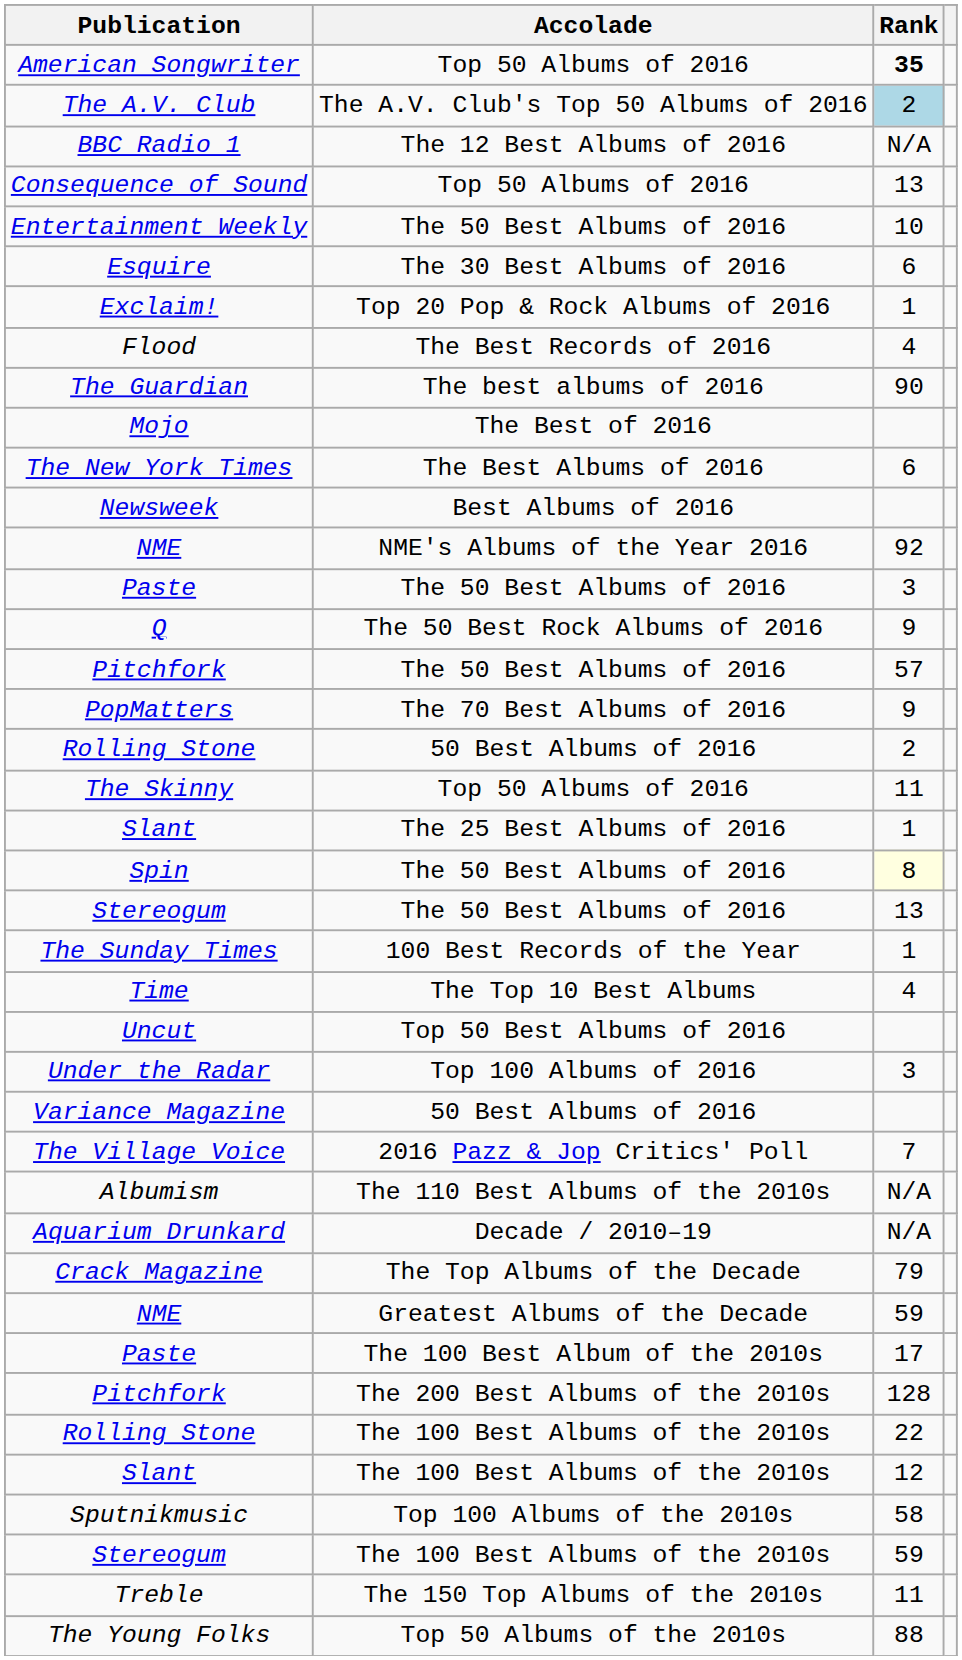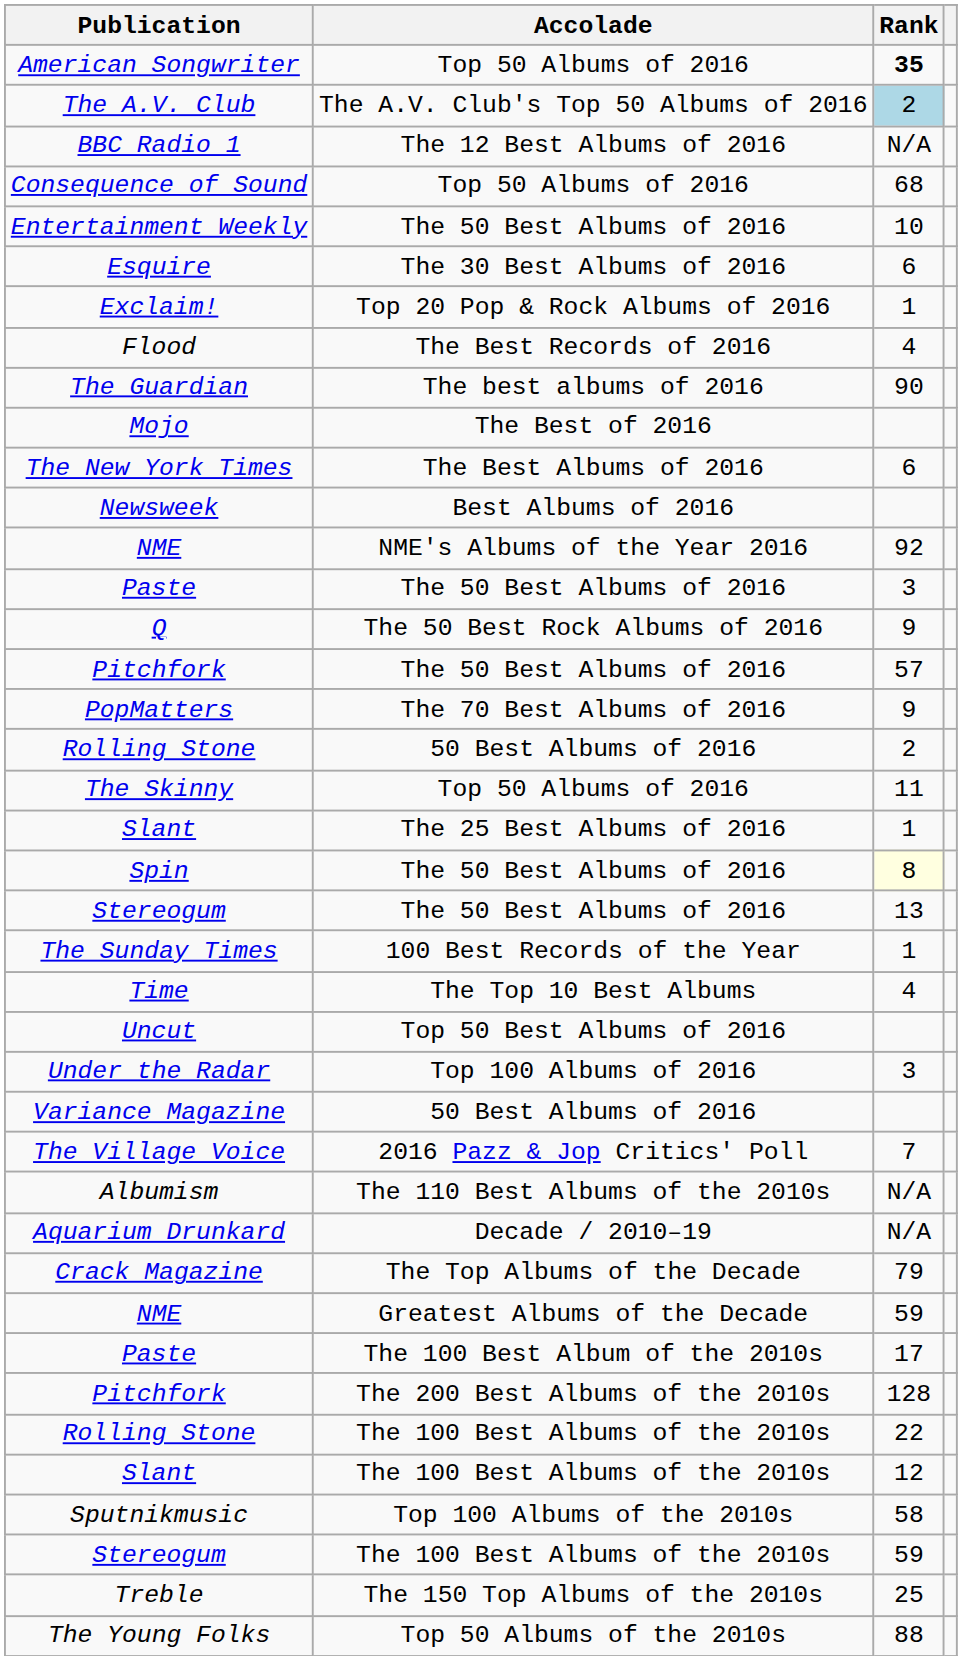Consequence of Sound | Rank: 13 -> 68
Treble | Rank: 11 -> 25
